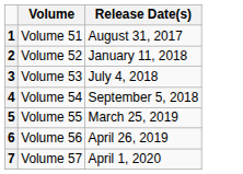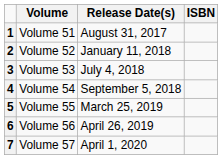+ column: ISBN
